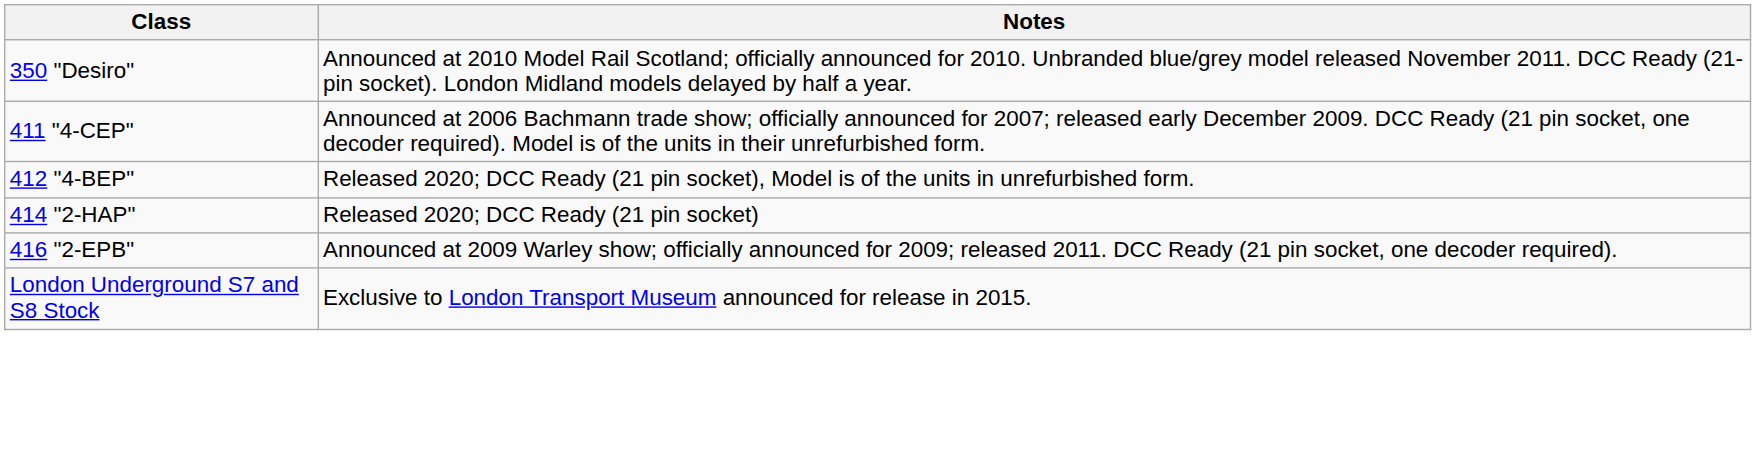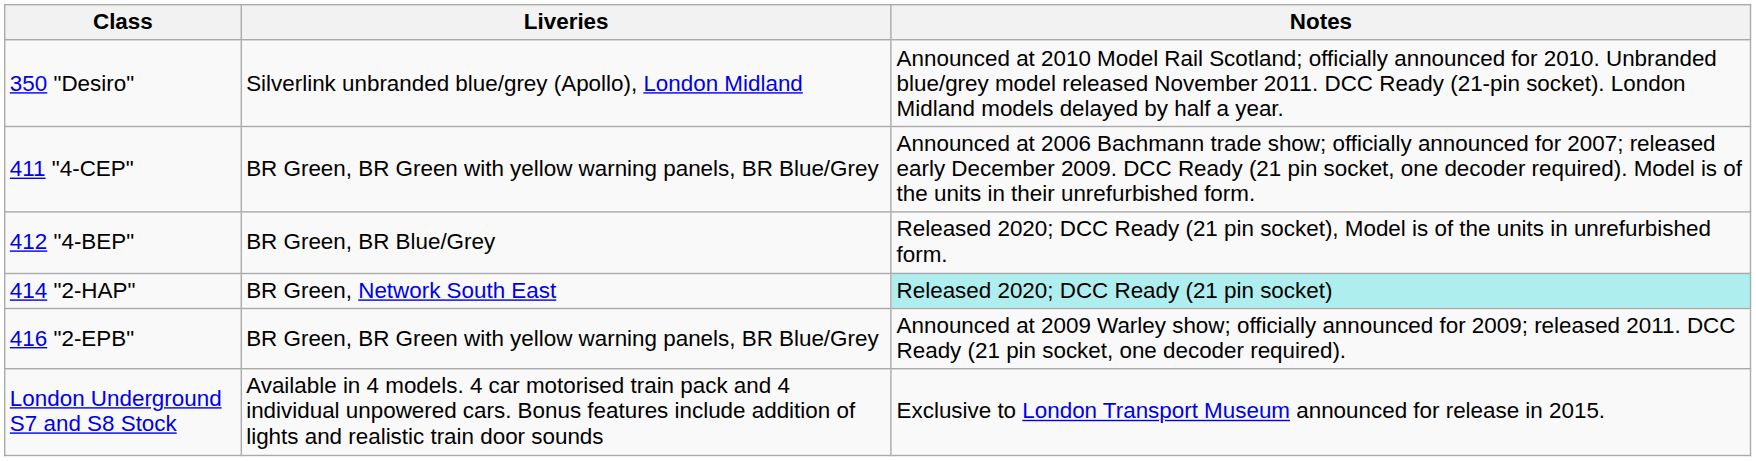+ column: Liveries | Silverlink unbranded blue/grey (Apollo), London Midland | BR Green, BR Green with yellow warning panels, BR Blue/Grey | BR Green, BR Blue/Grey | BR Green, Network South East | BR Green, BR Green with yellow warning panels, BR Blue/Grey | Available in 4 models. 4 car motorised train pack and 4 individual unpowered cars. Bonus features include addition of lights and realistic train door sounds
414 "2-HAP" | Notes: no background -> paleturquoise background
